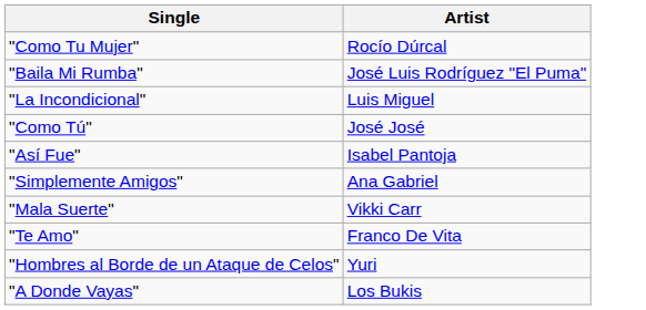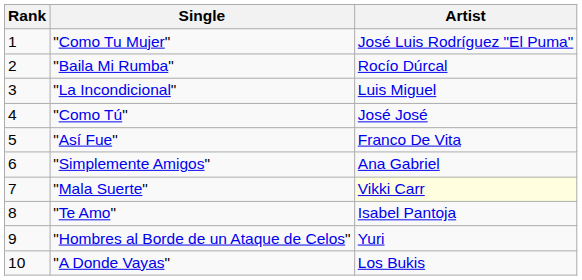+ column: Rank | 1 | 2 | 3 | 4 | 5 | 6 | 7 | 8 | 9 | 10
"Como Tu Mujer" | Artist: Rocío Dúrcal -> José Luis Rodríguez "El Puma"
"Baila Mi Rumba" | Artist: José Luis Rodríguez "El Puma" -> Rocío Dúrcal
"Así Fue" | Artist: Isabel Pantoja -> Franco De Vita
"Mala Suerte" | Artist: no background -> lightyellow background
"Te Amo" | Artist: Franco De Vita -> Isabel Pantoja
